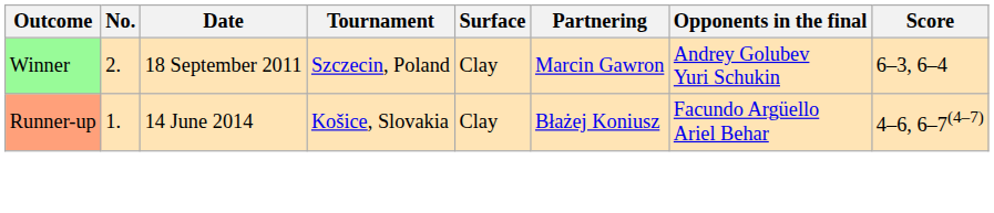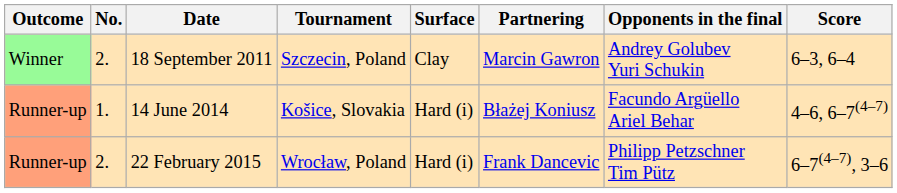14 June 2014 | Surface: Clay -> Hard (i)
+ row: Runner-up | 2. | 22 February 2015 | Wrocław, Poland | Hard (i) | Frank Dancevic | Philipp Petzschner Tim Pütz | 6–7(4–7), 3–6
